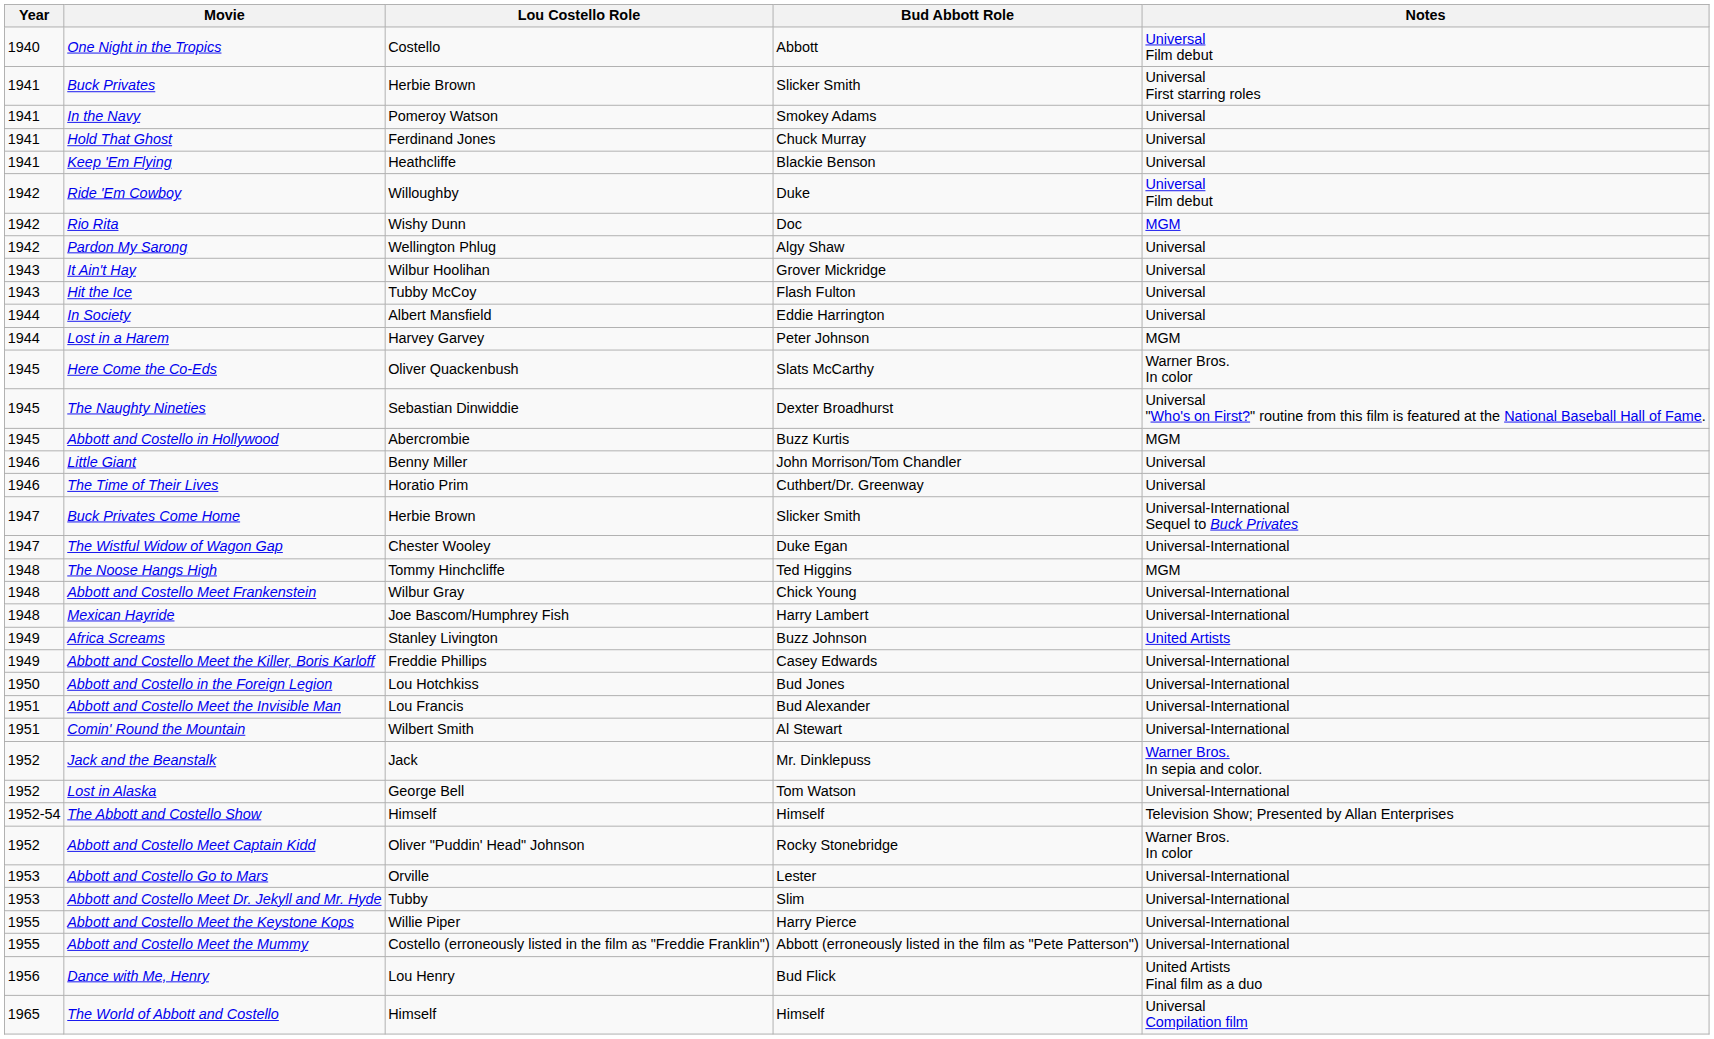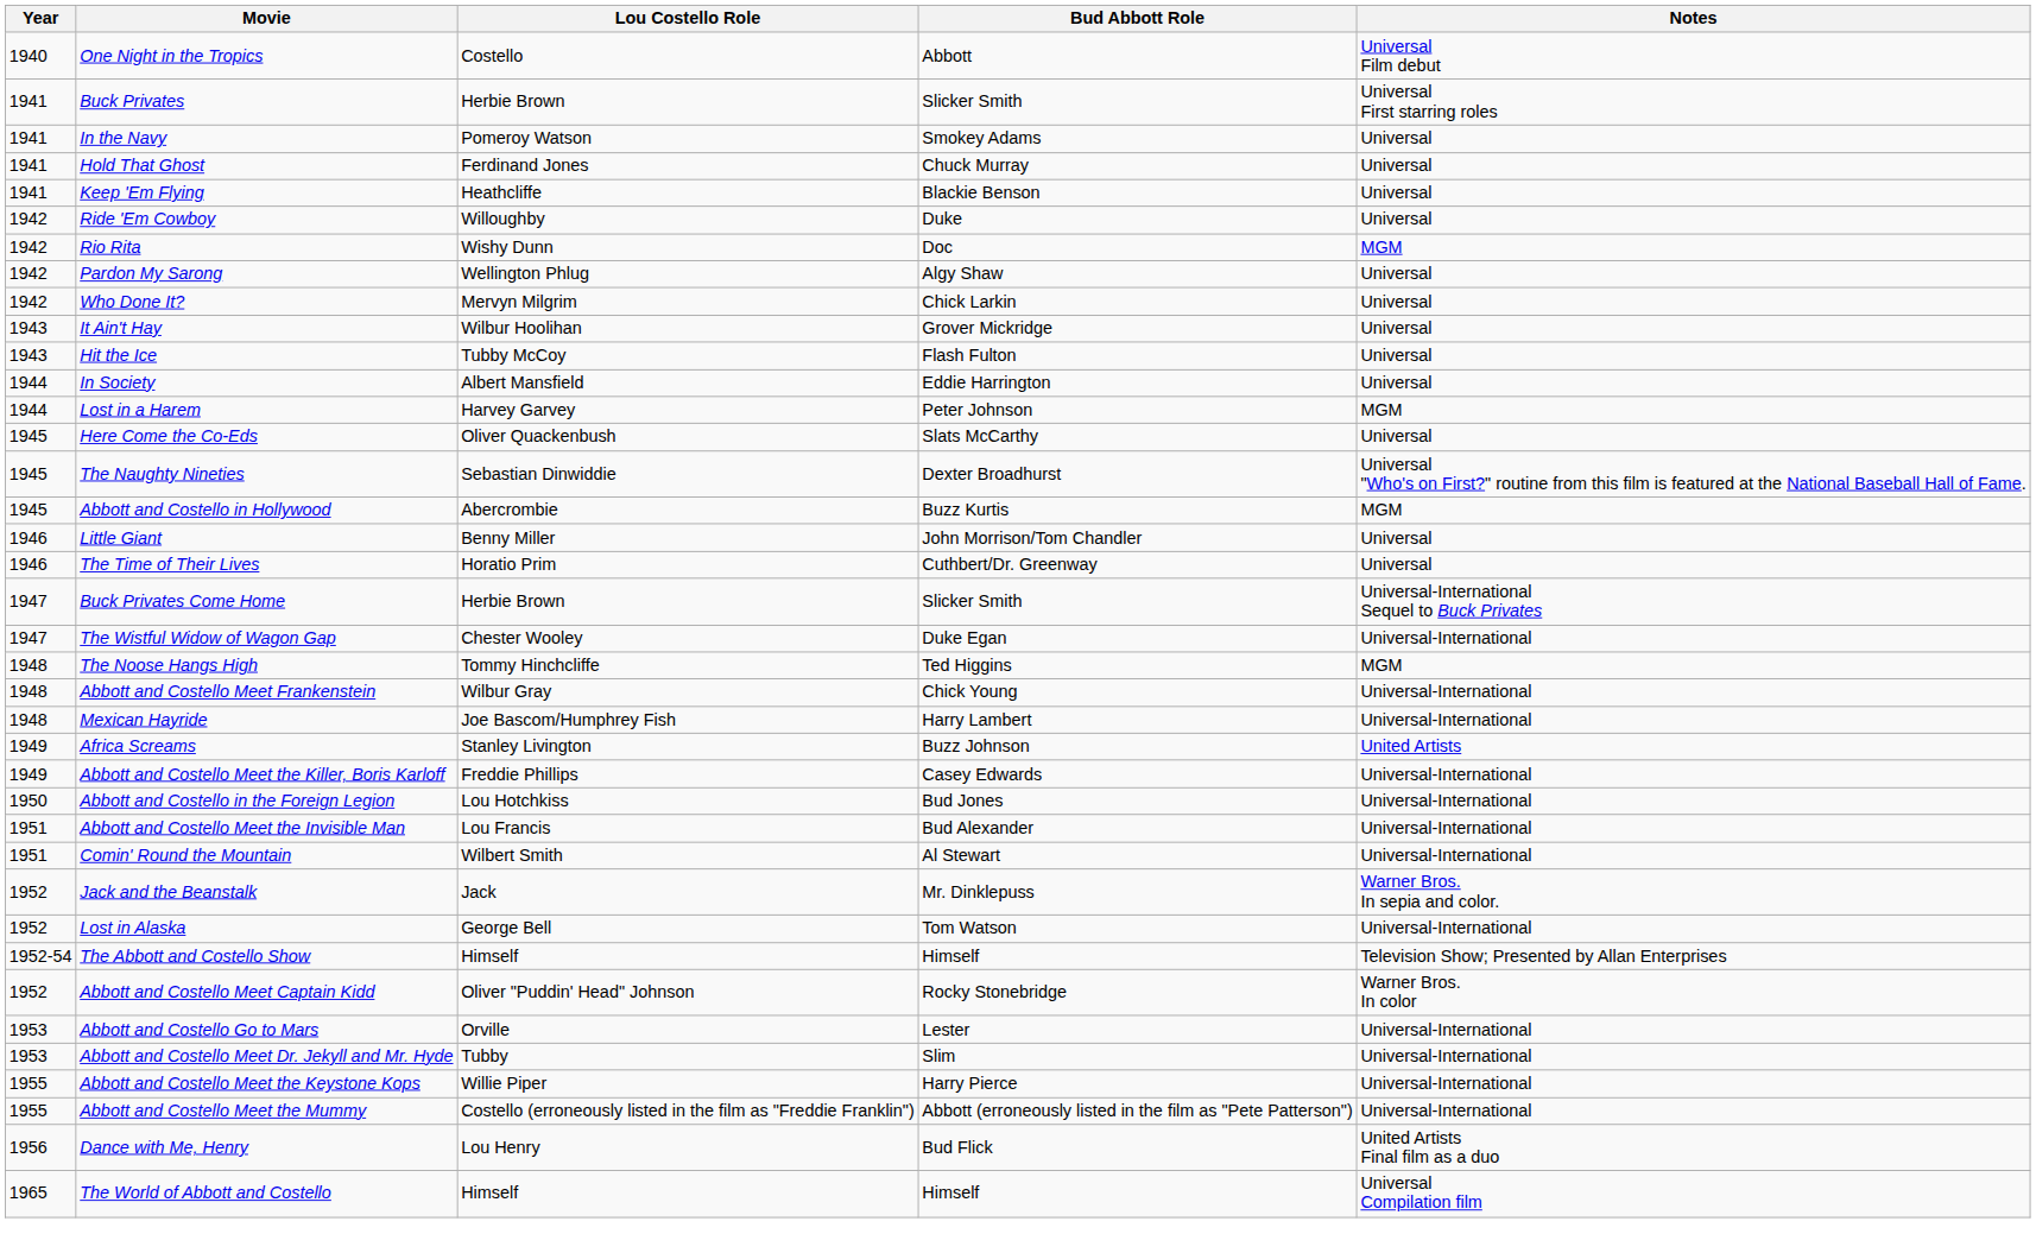Ride 'Em Cowboy | Notes: Universal Film debut -> Universal
+ row: 1942 | Who Done It? | Mervyn Milgrim | Chick Larkin | Universal
Here Come the Co-Eds | Notes: Warner Bros. In color -> Universal
